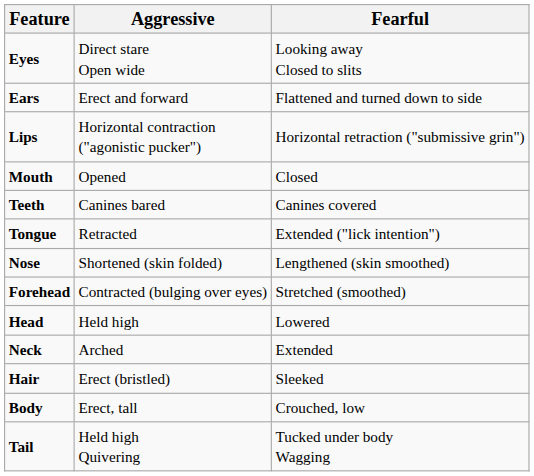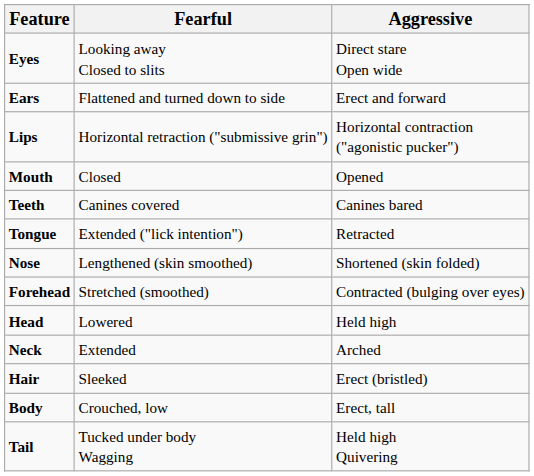columns swapped: Aggressive <-> Fearful
